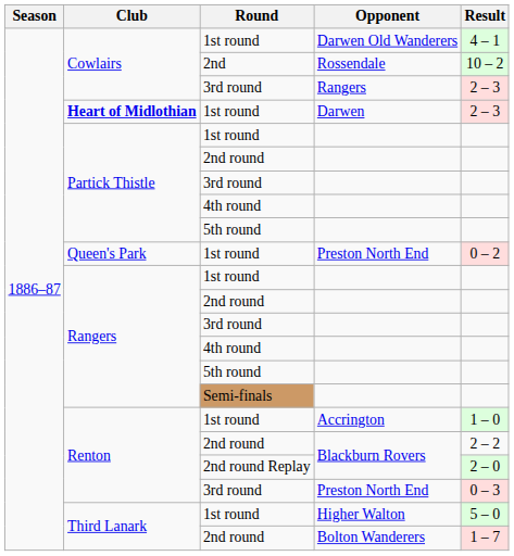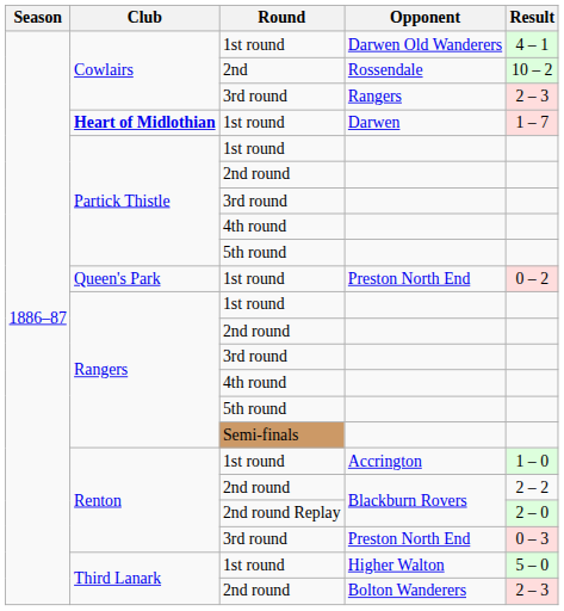Darwen | Result: 2 – 3 -> 1 – 7
Bolton Wanderers | Result: 1 – 7 -> 2 – 3
